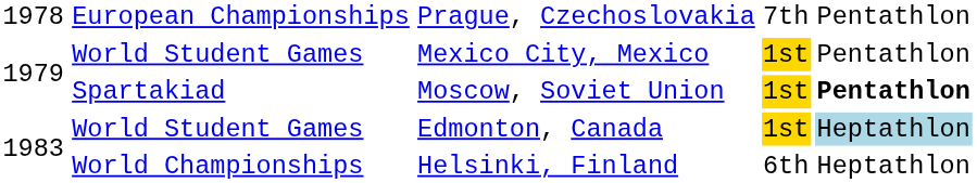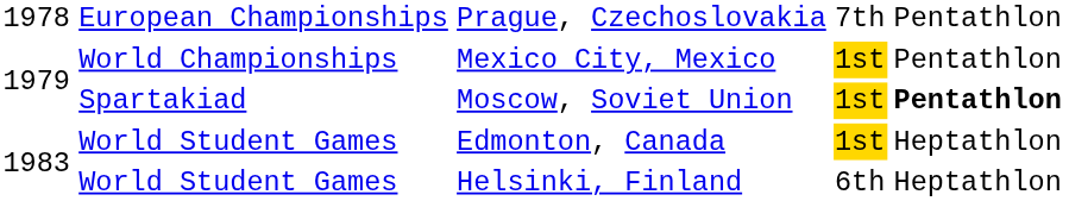Mexico City, Mexico | column 2: World Student Games -> World Championships
Edmonton, Canada | column 5: lightblue background -> no background
Helsinki, Finland | column 2: World Championships -> World Student Games
